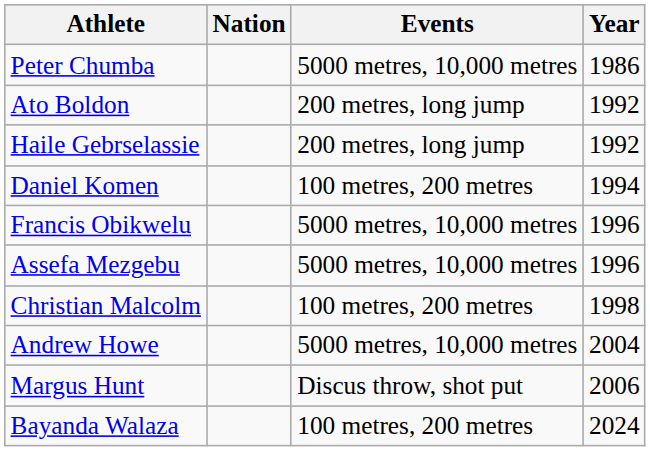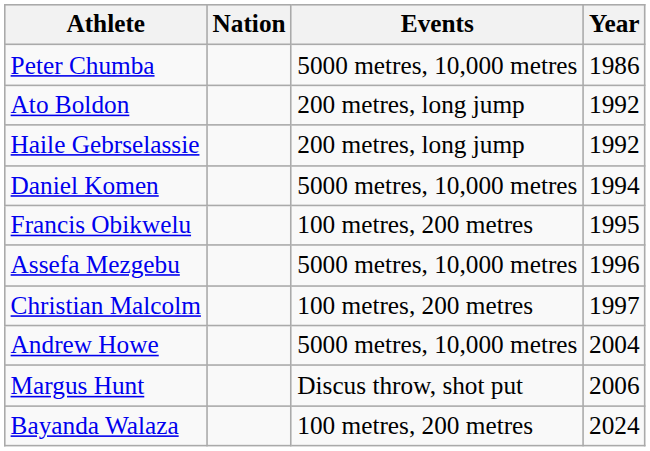Daniel Komen | Events: 100 metres, 200 metres -> 5000 metres, 10,000 metres
Francis Obikwelu | Events: 5000 metres, 10,000 metres -> 100 metres, 200 metres
Francis Obikwelu | Year: 1996 -> 1995
Christian Malcolm | Year: 1998 -> 1997
